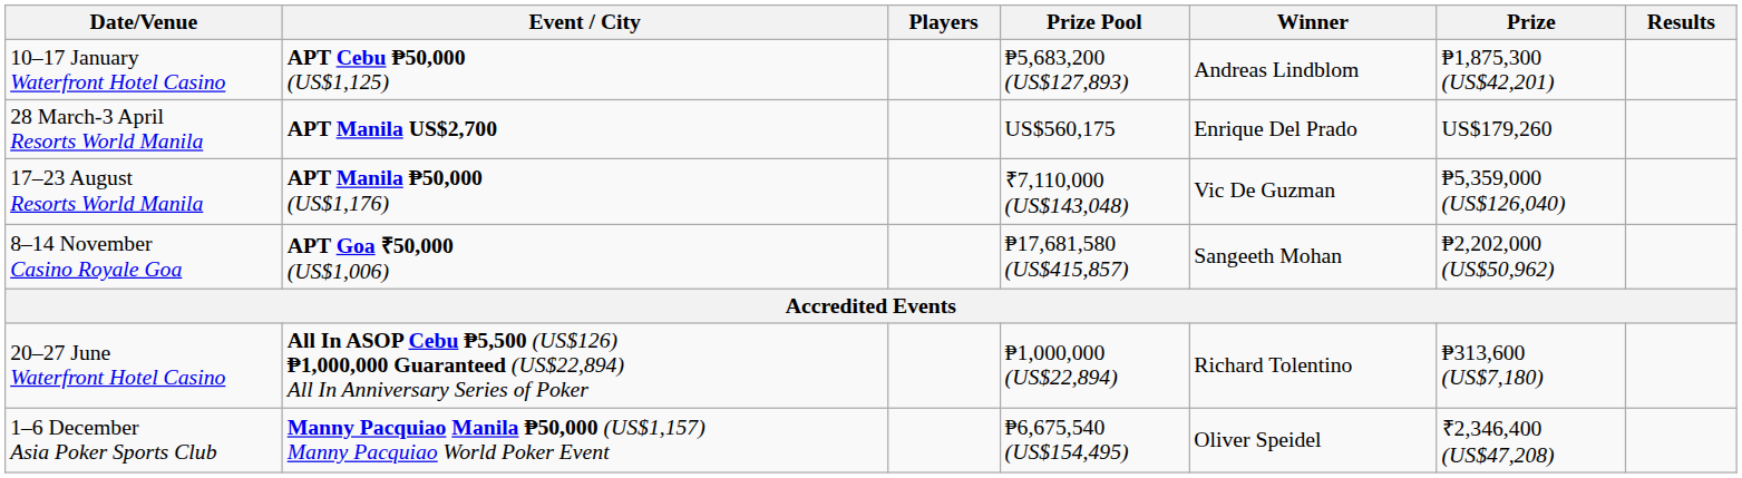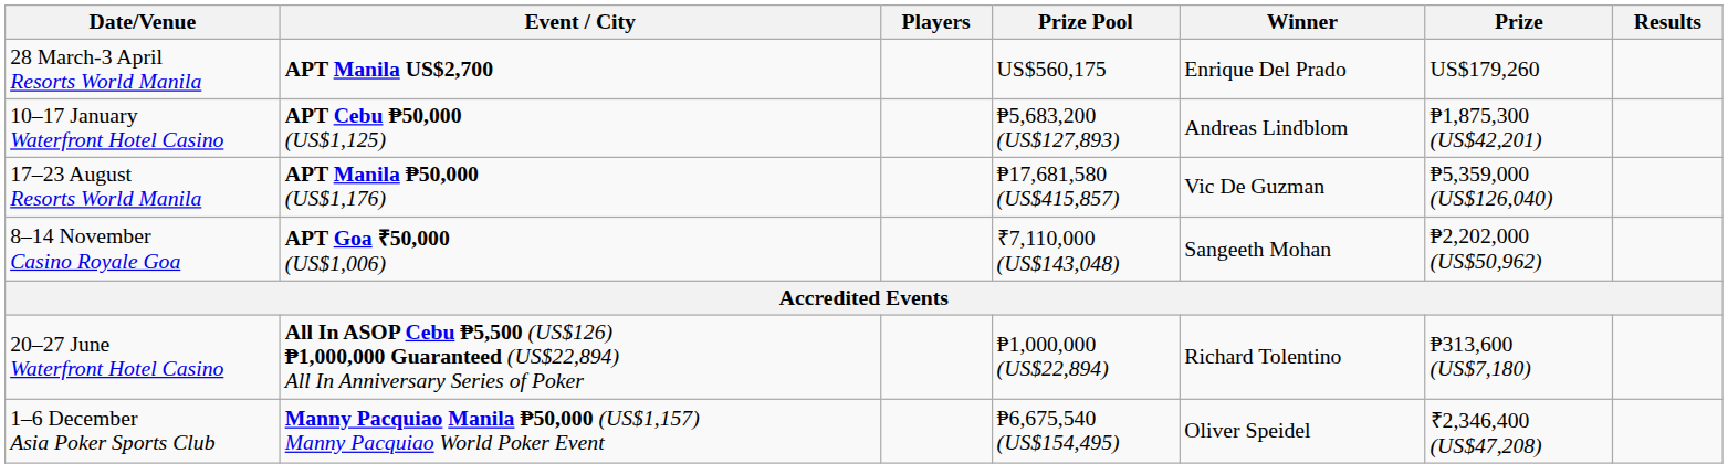rows swapped: 10–17 January Waterfront Hotel Casino <-> 28 March-3 April Resorts World Manila
17–23 August Resorts World Manila | Prize Pool: ₹7,110,000 (US$143,048) -> ₱17,681,580 (US$415,857)
8–14 November Casino Royale Goa | Prize Pool: ₱17,681,580 (US$415,857) -> ₹7,110,000 (US$143,048)
